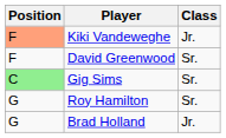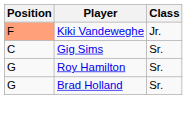- row: F | David Greenwood | Sr.
Gig Sims | Position: lightgreen background -> no background
Brad Holland | Class: Jr. -> Sr.
